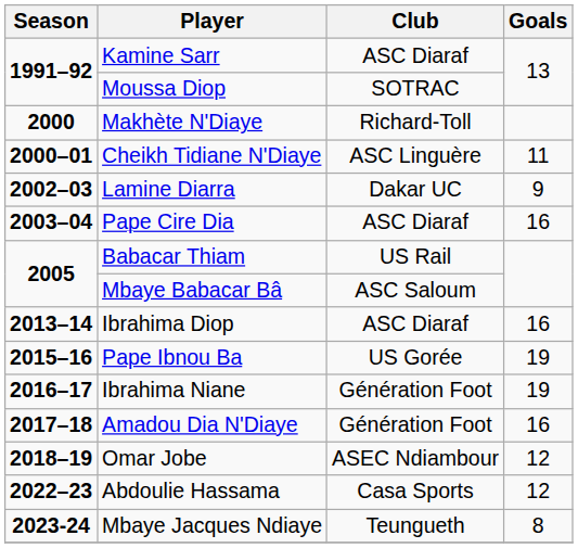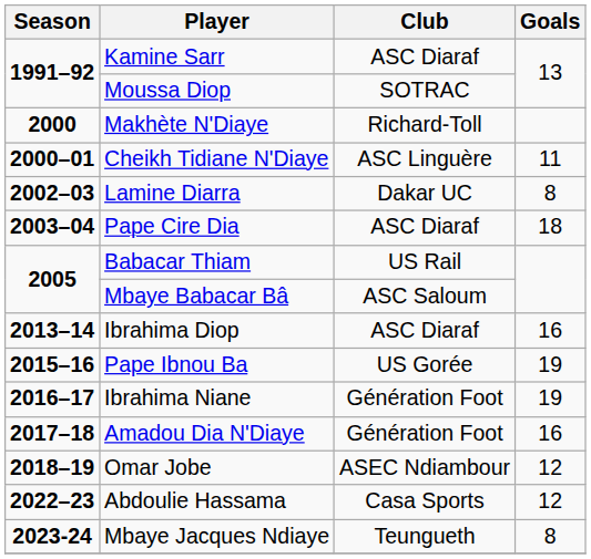Lamine Diarra | Goals: 9 -> 8
Pape Cire Dia | Goals: 16 -> 18
